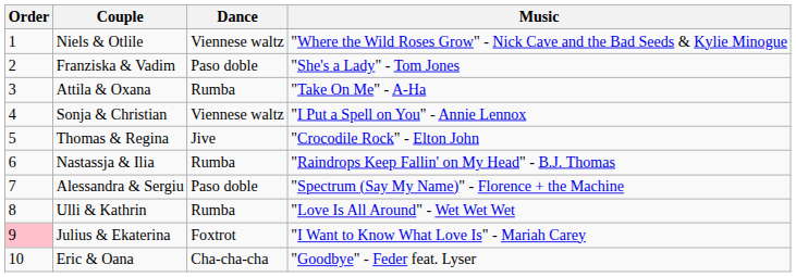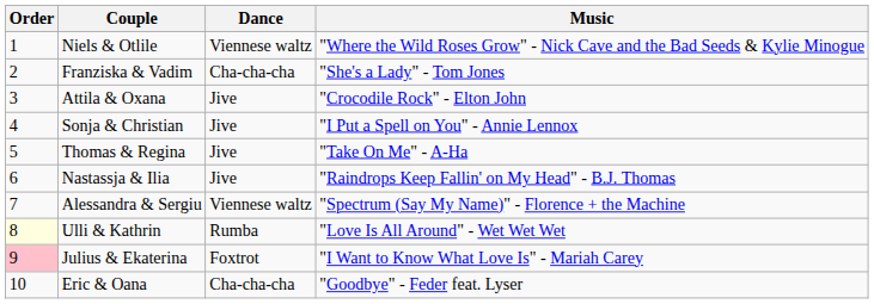Franziska & Vadim | Dance: Paso doble -> Cha-cha-cha
Attila & Oxana | Dance: Rumba -> Jive
Attila & Oxana | Music: "Take On Me" - A-Ha -> "Crocodile Rock" - Elton John
Sonja & Christian | Dance: Viennese waltz -> Jive
Thomas & Regina | Music: "Crocodile Rock" - Elton John -> "Take On Me" - A-Ha
Nastassja & Ilia | Dance: Rumba -> Jive
Alessandra & Sergiu | Dance: Paso doble -> Viennese waltz
Ulli & Kathrin | Order: no background -> lightyellow background
